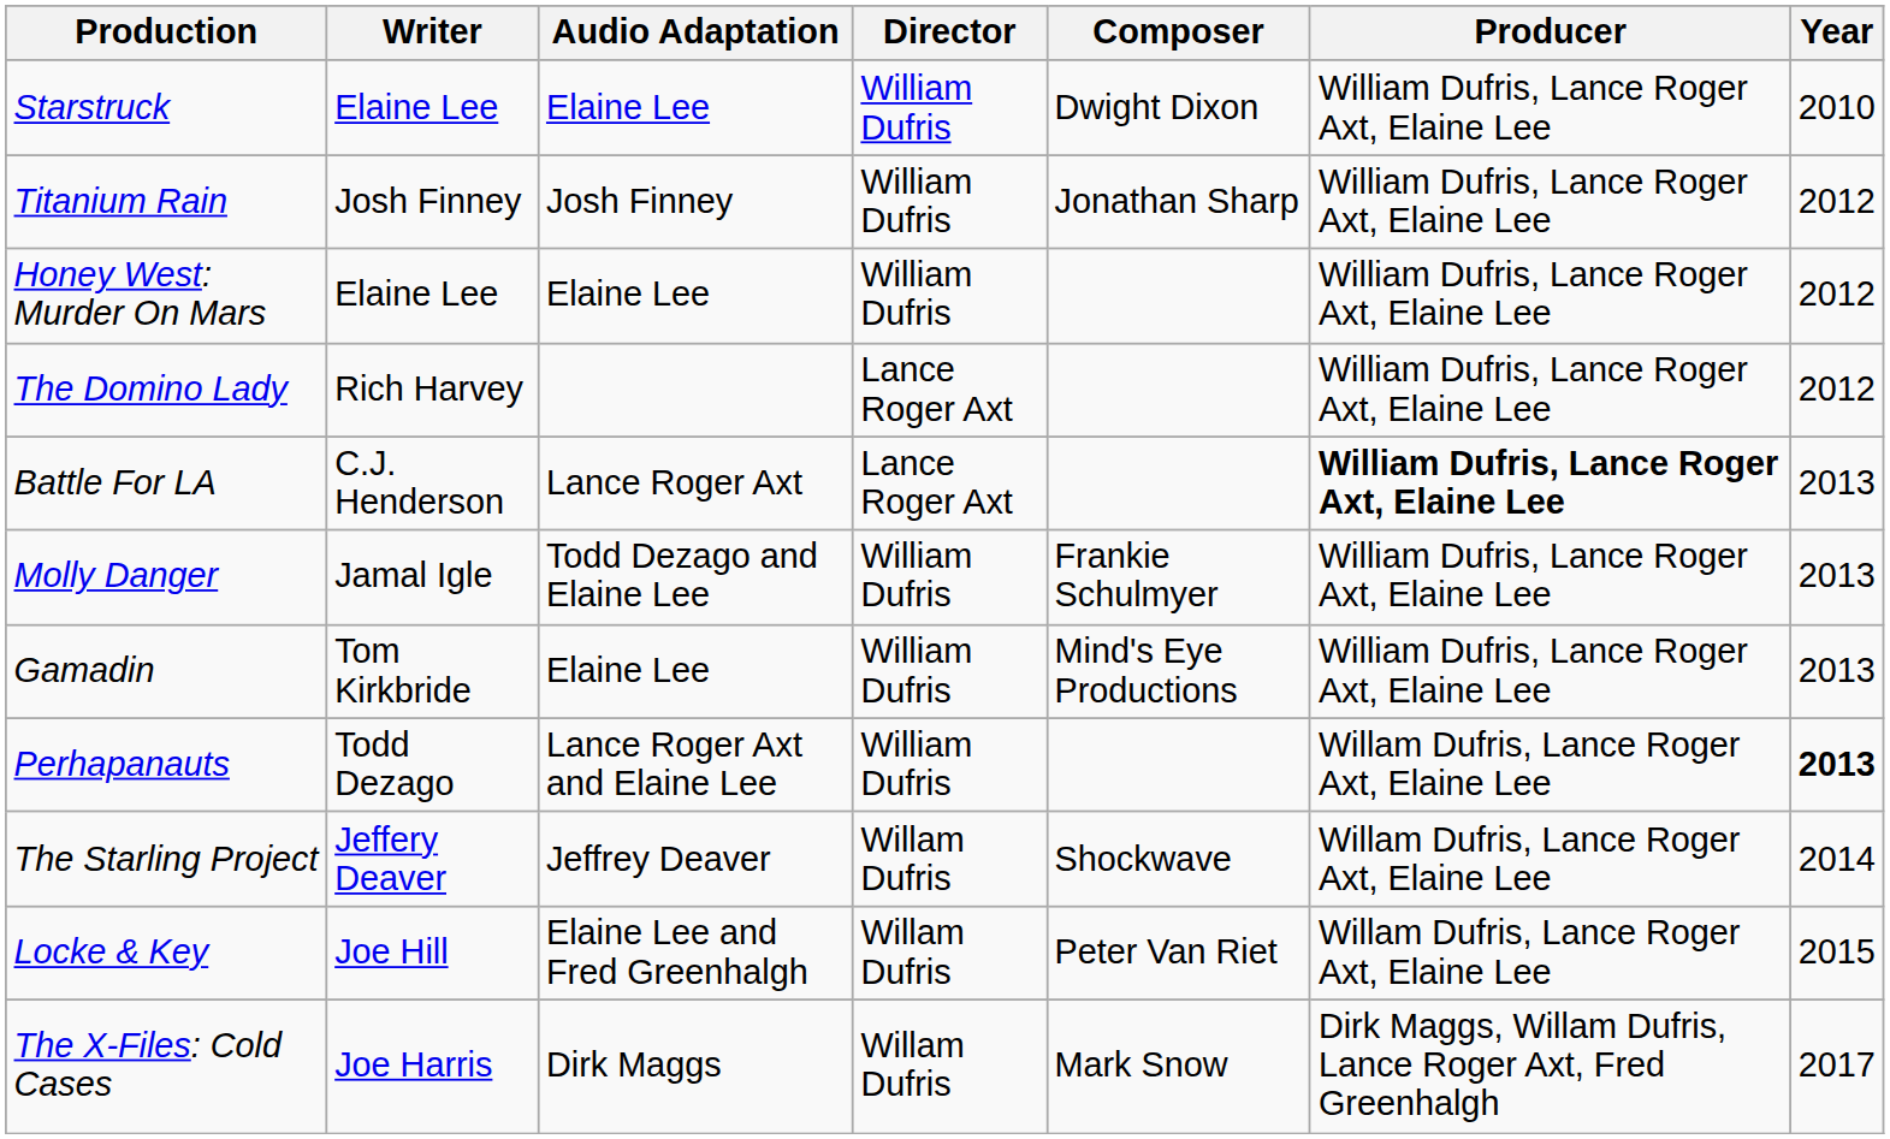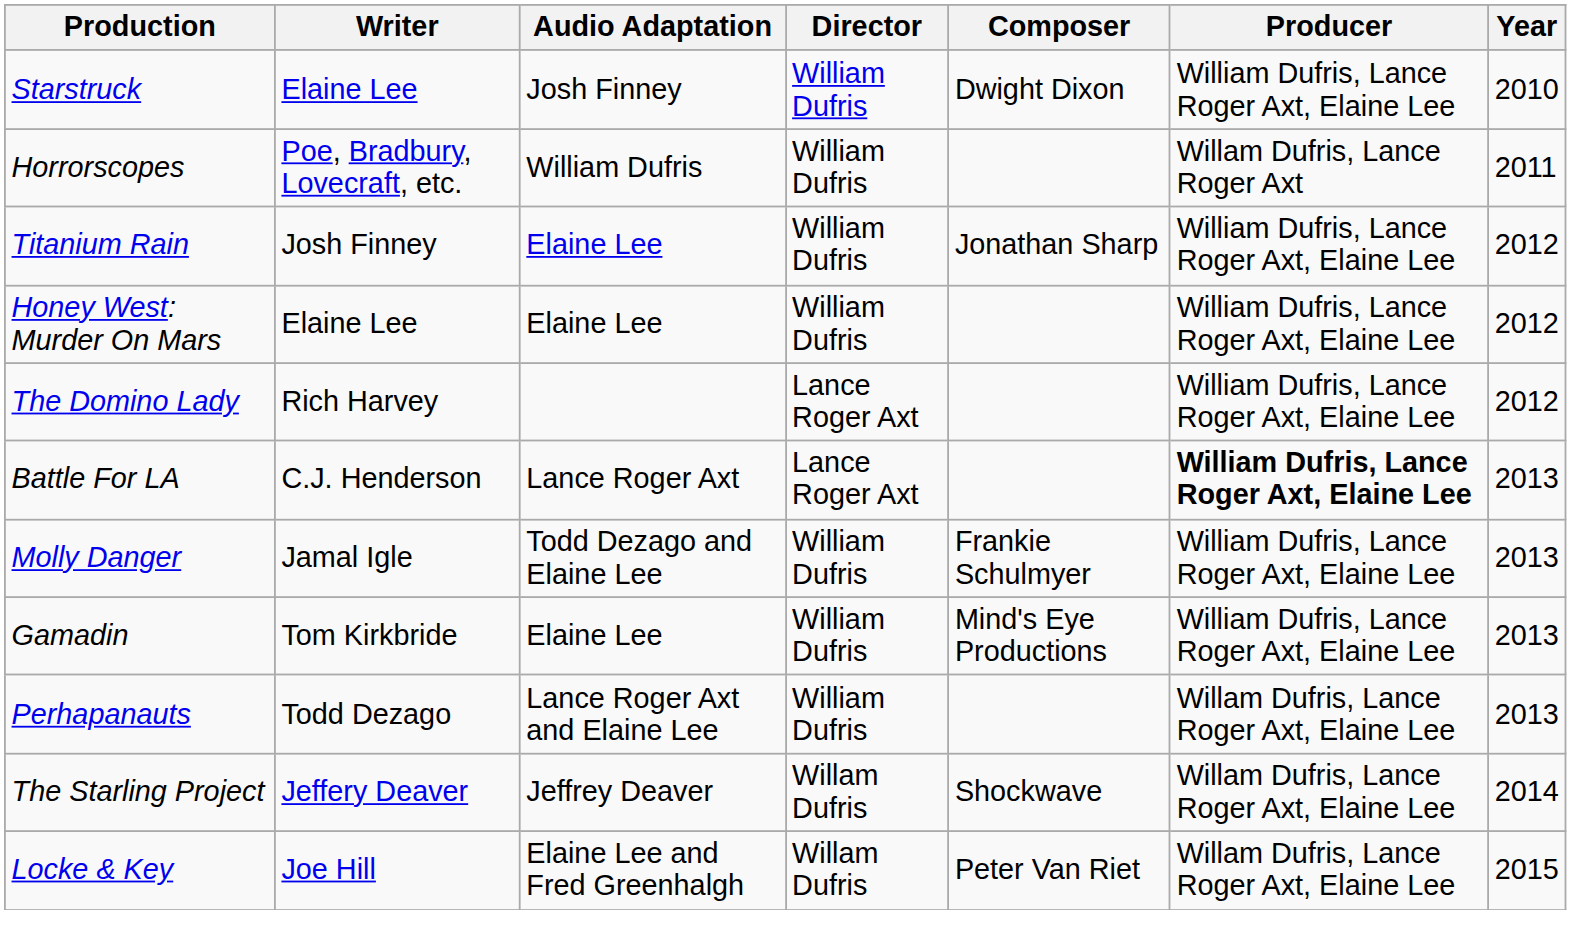Starstruck | Audio Adaptation: Elaine Lee -> Josh Finney
+ row: Horrorscopes | Poe, Bradbury, Lovecraft, etc. | William Dufris | William Dufris | Willam Dufris, Lance Roger Axt | 2011
Titanium Rain | Audio Adaptation: Josh Finney -> Elaine Lee
Perhapanauts | Year: bold -> normal
- row: The X-Files: Cold Cases | Joe Harris | Dirk Maggs | Willam Dufris | Mark Snow | Dirk Maggs, Willam Dufris, Lance Roger Axt, Fred Greenhalgh | 2017
